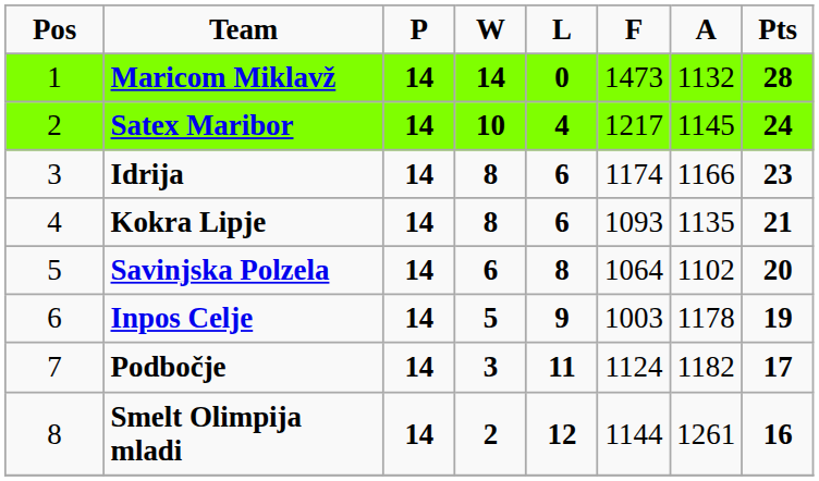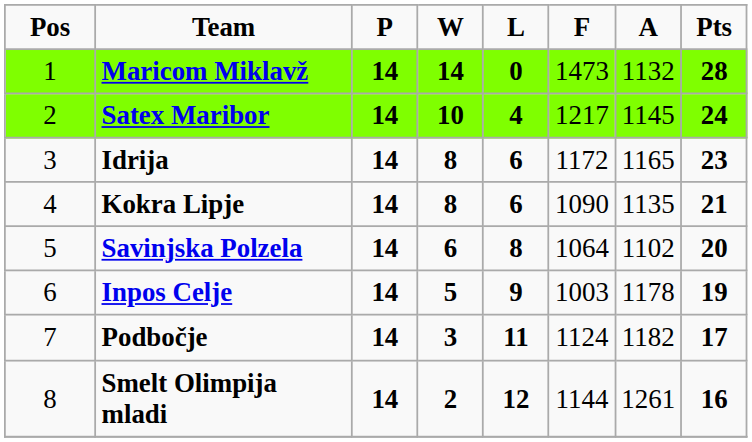Idrija | F: 1174 -> 1172
Idrija | A: 1166 -> 1165
Kokra Lipje | F: 1093 -> 1090
